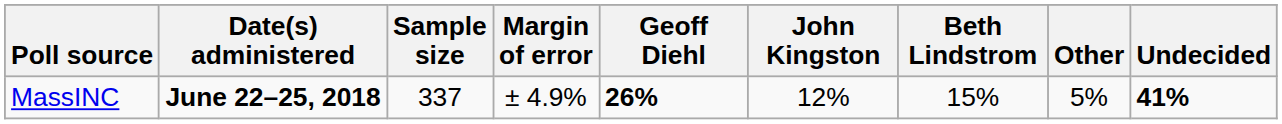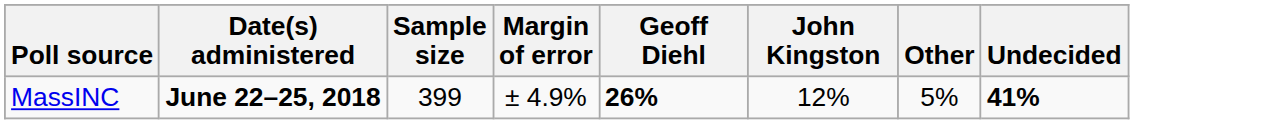- column: Beth Lindstrom | 15%
MassINC | Sample size: 337 -> 399
